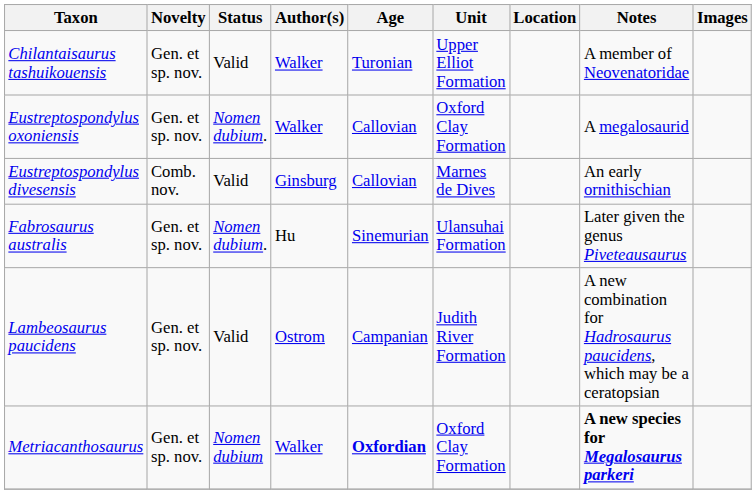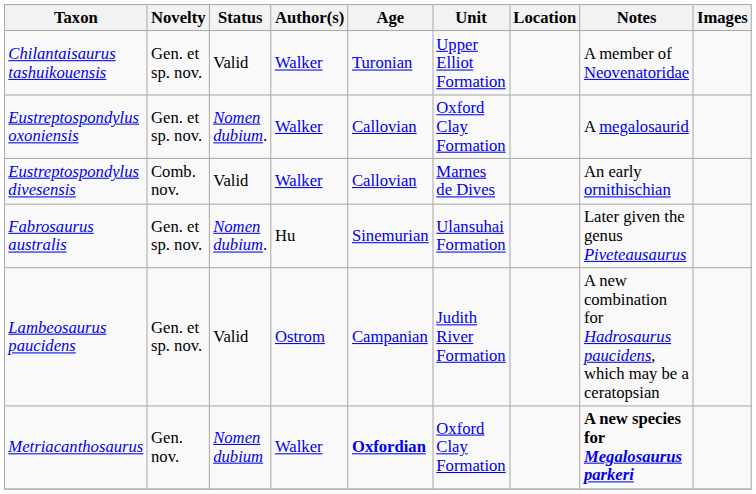Eustreptospondylus divesensis | Author(s): Ginsburg -> Walker
Metriacanthosaurus | Novelty: Gen. et sp. nov. -> Gen. nov.
